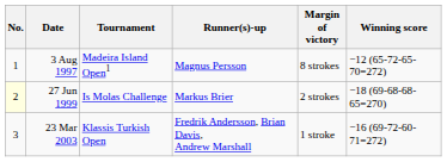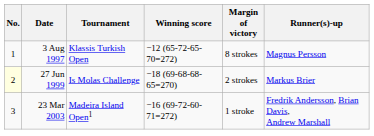columns swapped: Winning score <-> Runner(s)-up
3 Aug 1997 | Tournament: Madeira Island Open1 -> Klassis Turkish Open
23 Mar 2003 | Tournament: Klassis Turkish Open -> Madeira Island Open1
